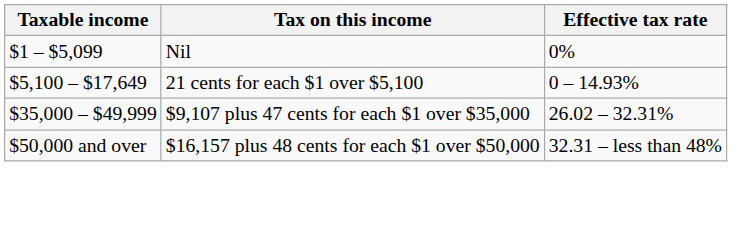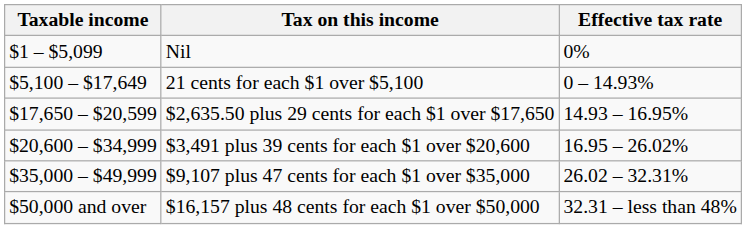+ row: $17,650 – $20,599 | $2,635.50 plus 29 cents for each $1 over $17,650 | 14.93 – 16.95%
+ row: $20,600 – $34,999 | $3,491 plus 39 cents for each $1 over $20,600 | 16.95 – 26.02%
